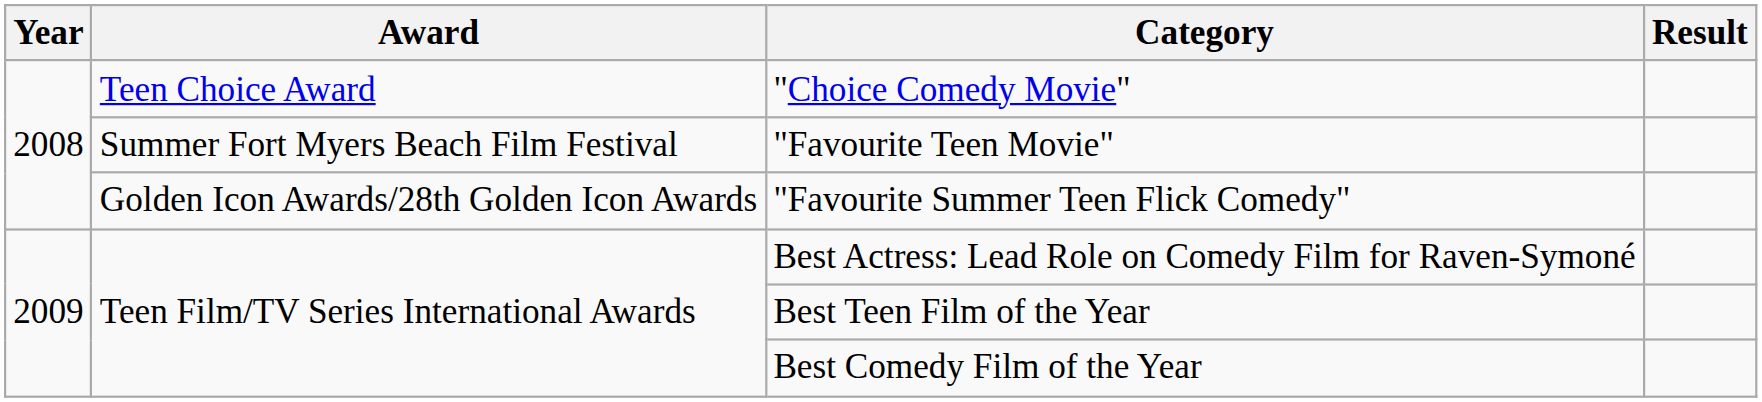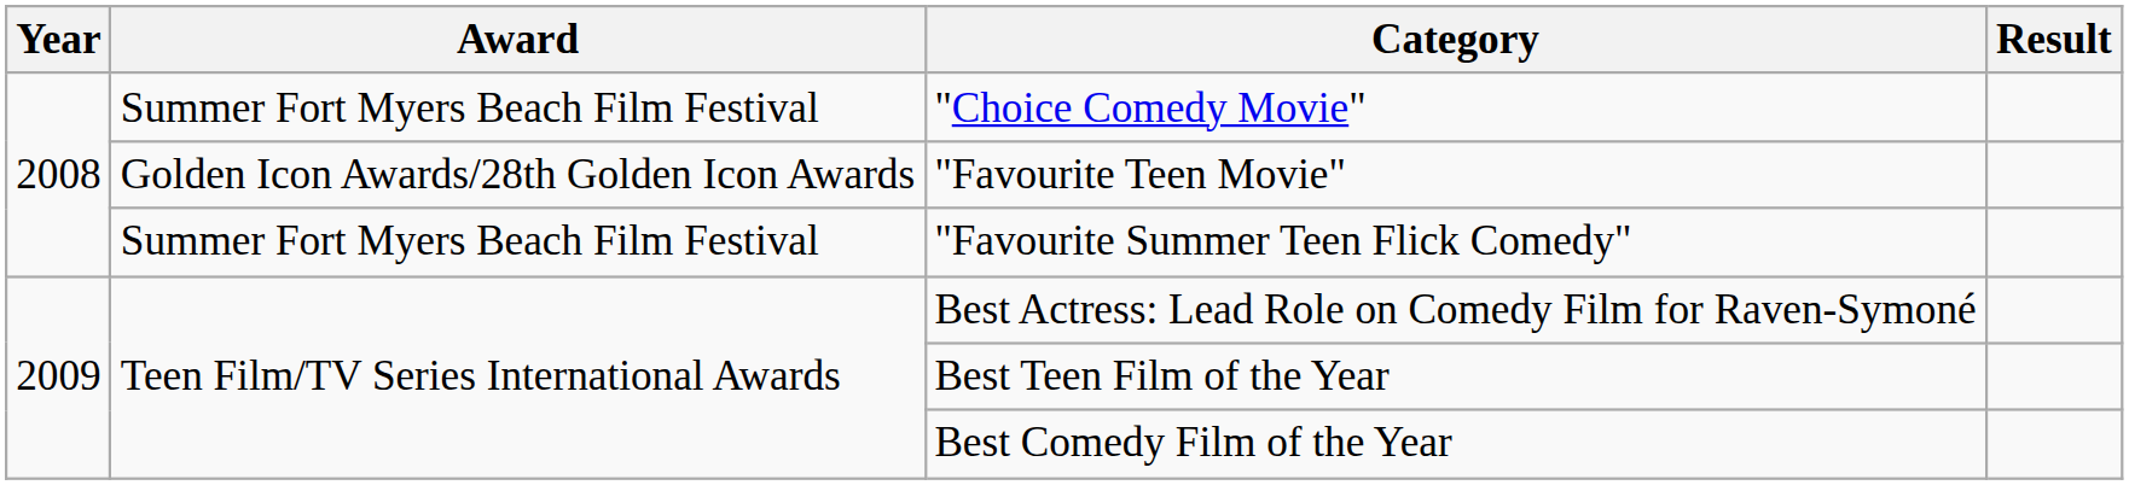"Choice Comedy Movie" | Award: Teen Choice Award -> Summer Fort Myers Beach Film Festival
"Favourite Teen Movie" | Award: Summer Fort Myers Beach Film Festival -> Golden Icon Awards/28th Golden Icon Awards
"Favourite Summer Teen Flick Comedy" | Award: Golden Icon Awards/28th Golden Icon Awards -> Summer Fort Myers Beach Film Festival
